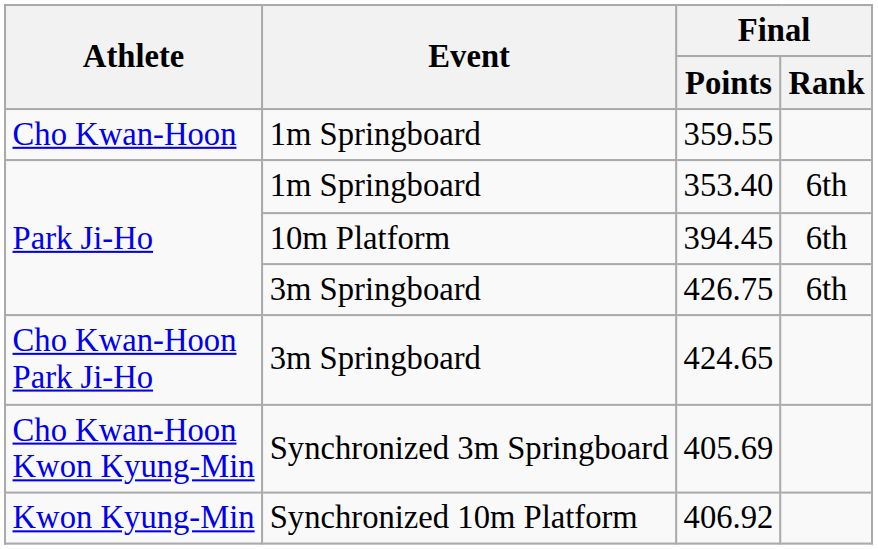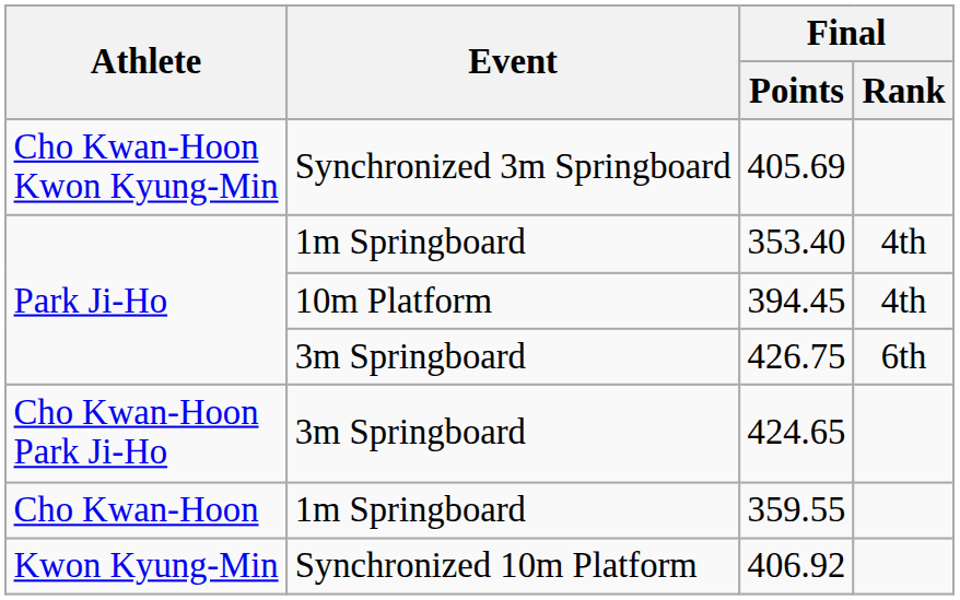rows swapped: 359.55 <-> 405.69
353.40 | Final / Rank: 6th -> 4th
394.45 | Final / Rank: 6th -> 4th
